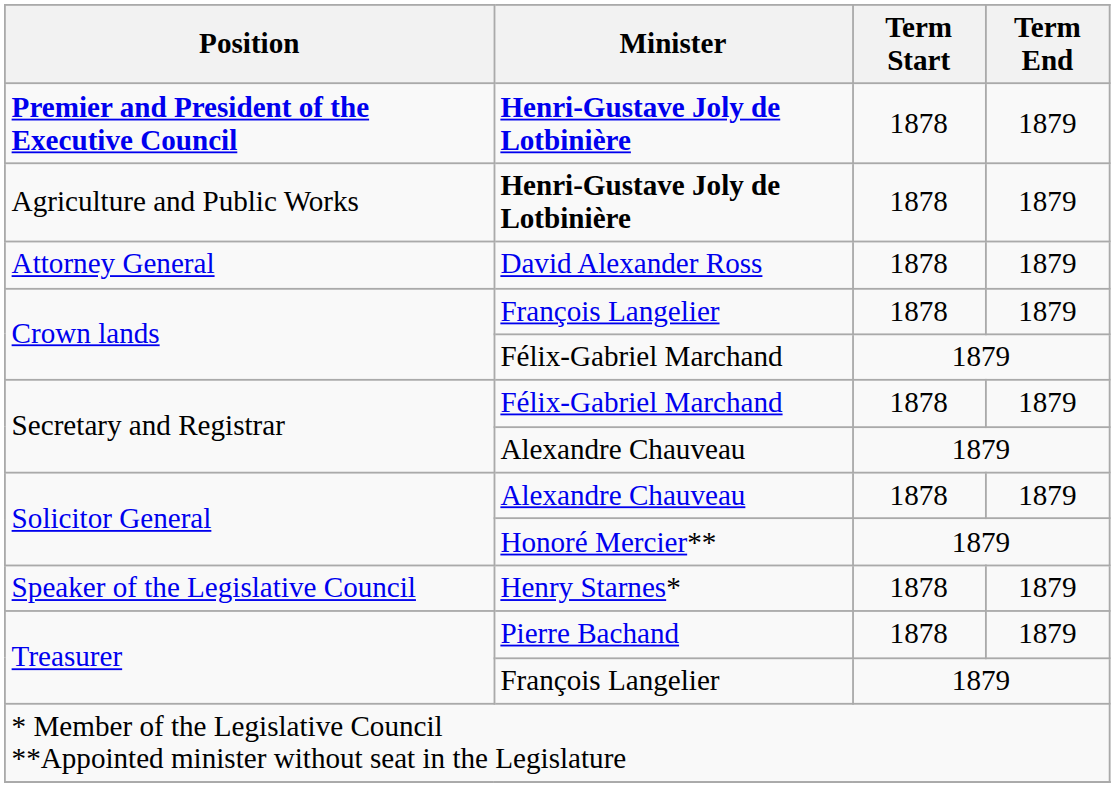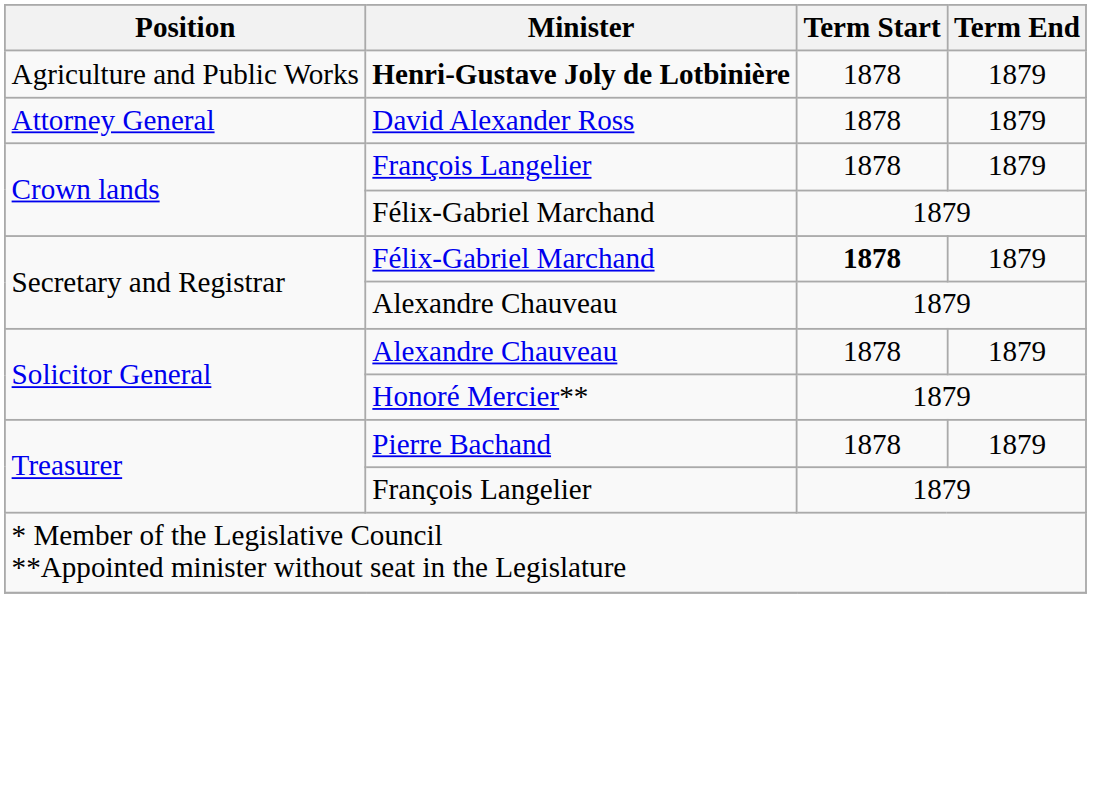- row: Premier and President of the Executive Council | Henri-Gustave Joly de Lotbinière | 1878 | 1879
Secretary and Registrar / Félix-Gabriel Marchand | Term Start: normal -> bold
- row: Speaker of the Legislative Council | Henry Starnes* | 1878 | 1879
